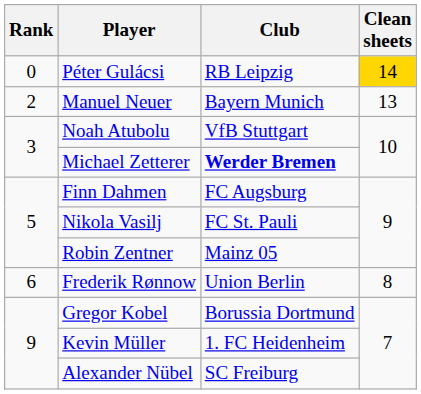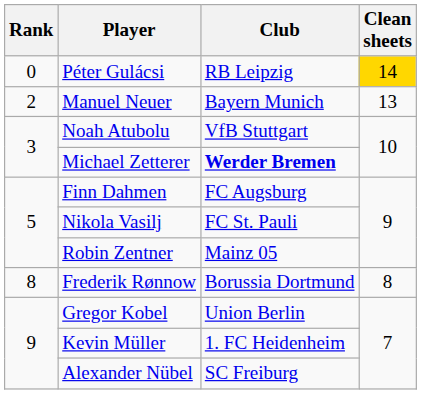Frederik Rønnow | Rank: 6 -> 8
Frederik Rønnow | Club: Union Berlin -> Borussia Dortmund
Gregor Kobel | Club: Borussia Dortmund -> Union Berlin
